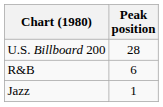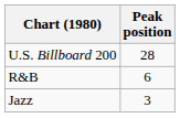Jazz | Peak position: 1 -> 3
